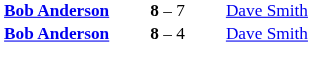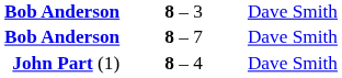+ row: Bob Anderson | 8 – 3 | Dave Smith
8 – 4 | column 1: Bob Anderson -> John Part (1)
